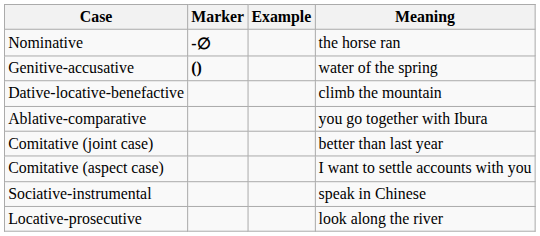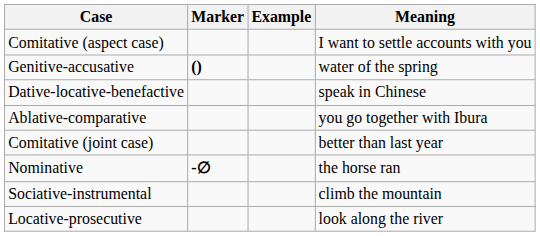rows swapped: Nominative <-> Comitative (aspect case)
Dative-locative-benefactive | Meaning: climb the mountain -> speak in Chinese
Sociative-instrumental | Meaning: speak in Chinese -> climb the mountain
